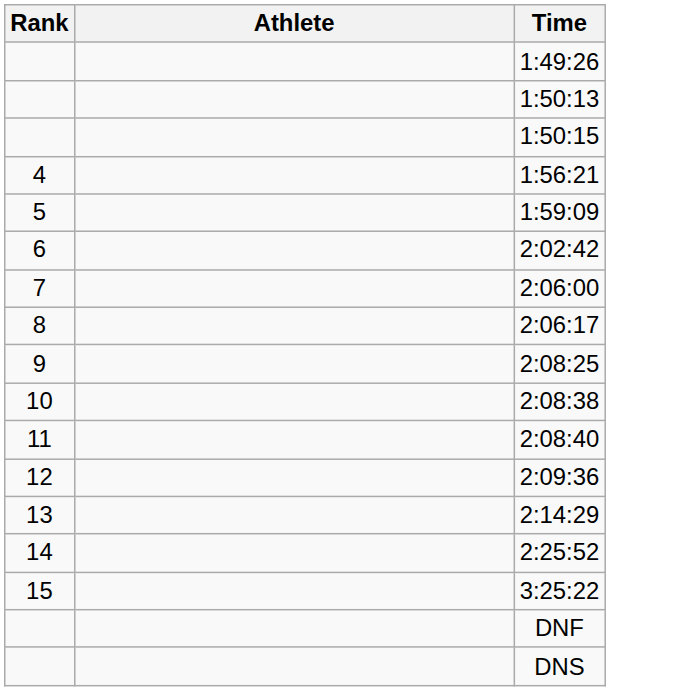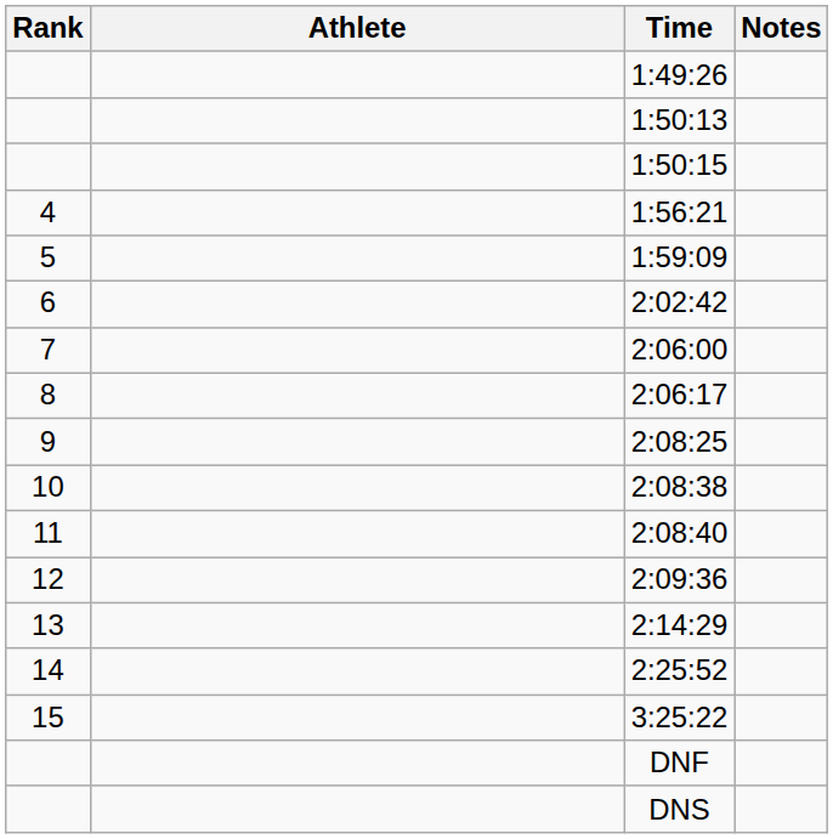+ column: Notes
